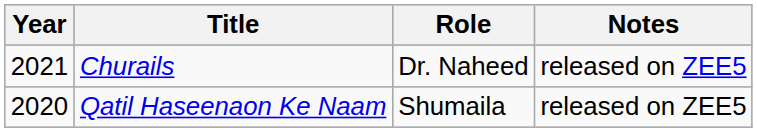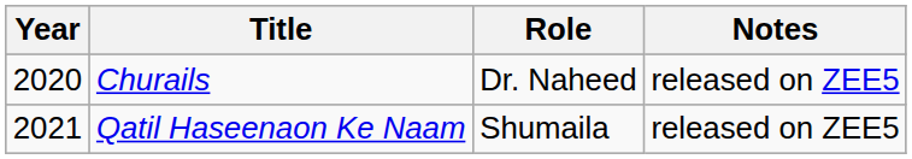Churails | Year: 2021 -> 2020
Qatil Haseenaon Ke Naam | Year: 2020 -> 2021
